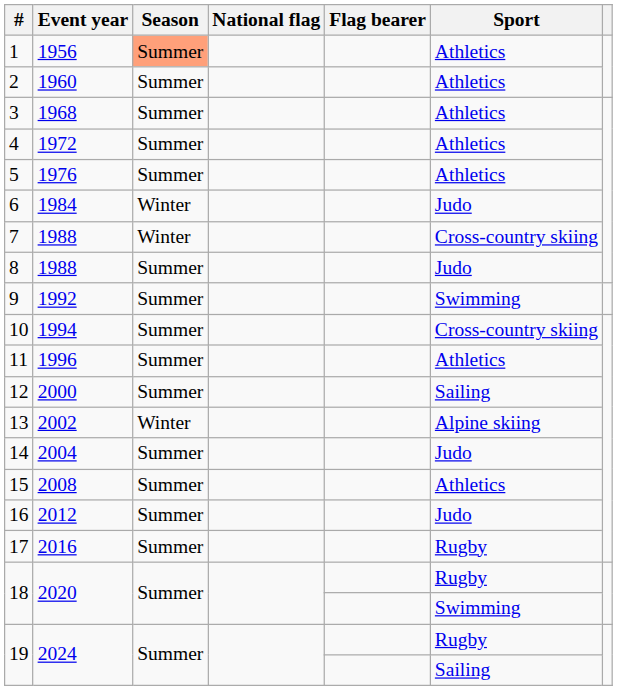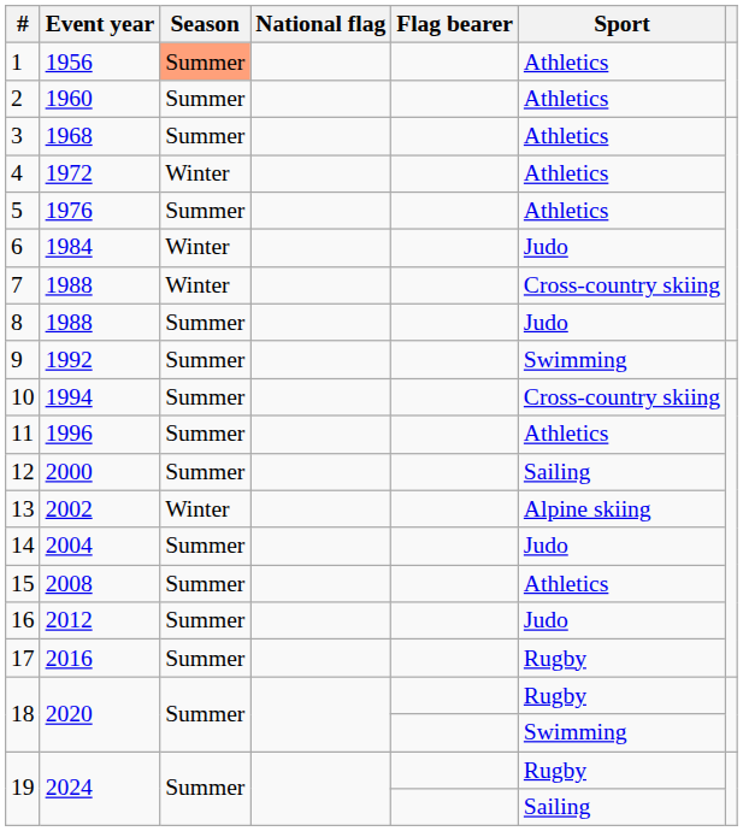4 | Season: Summer -> Winter
